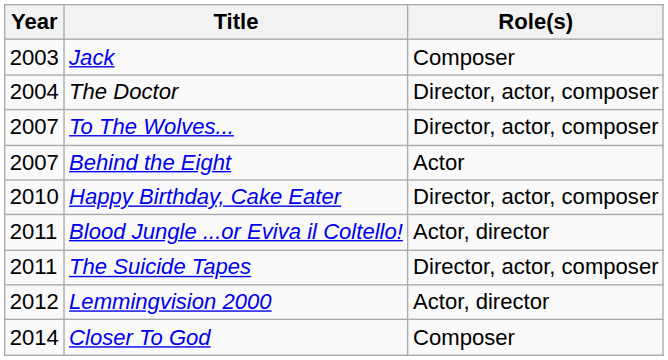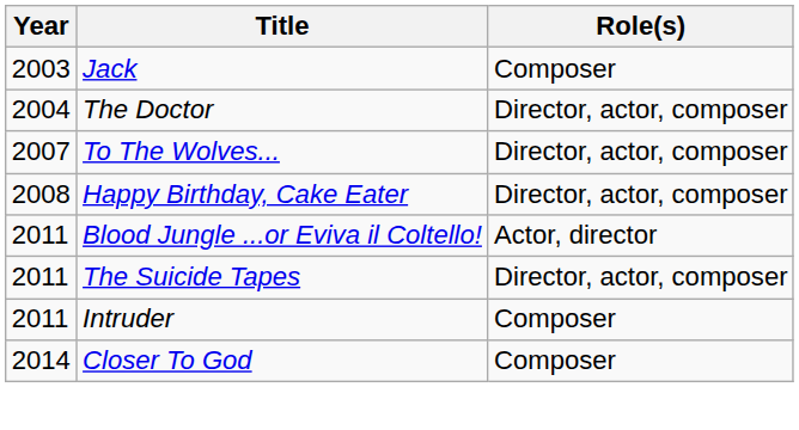- row: 2007 | Behind the Eight | Actor
Happy Birthday, Cake Eater | Year: 2010 -> 2008
+ row: 2011 | Intruder | Composer
- row: 2012 | Lemmingvision 2000 | Actor, director
